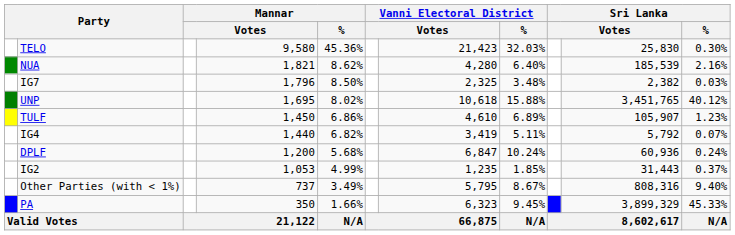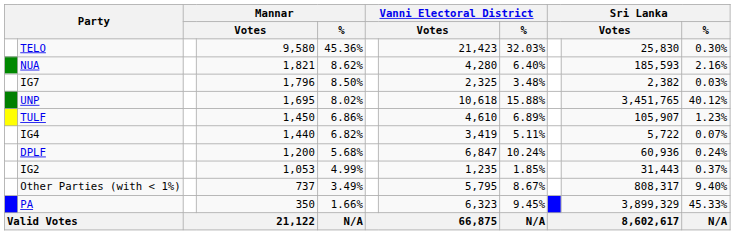NUA | column 10: 185,539 -> 185,593
IG4 | column 10: 5,792 -> 5,722
Other Parties (with < 1%) | column 10: 808,316 -> 808,317
